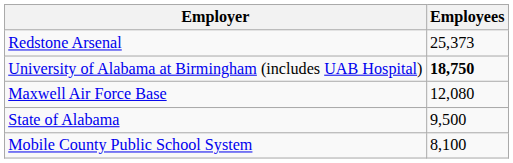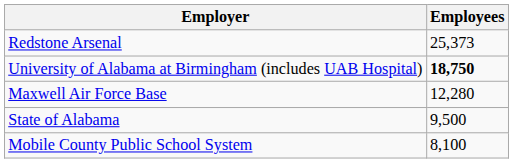Maxwell Air Force Base | Employees: 12,080 -> 12,280
